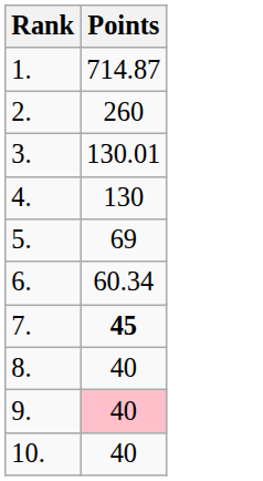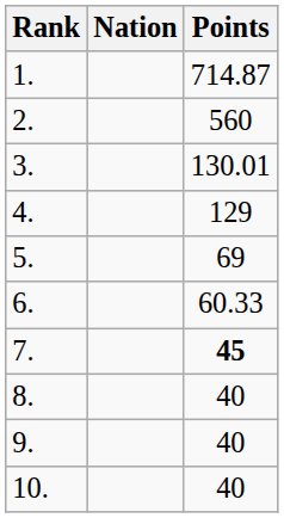+ column: Nation
2. | Points: 260 -> 560
4. | Points: 130 -> 129
6. | Points: 60.34 -> 60.33
9. | Points: pink background -> no background
